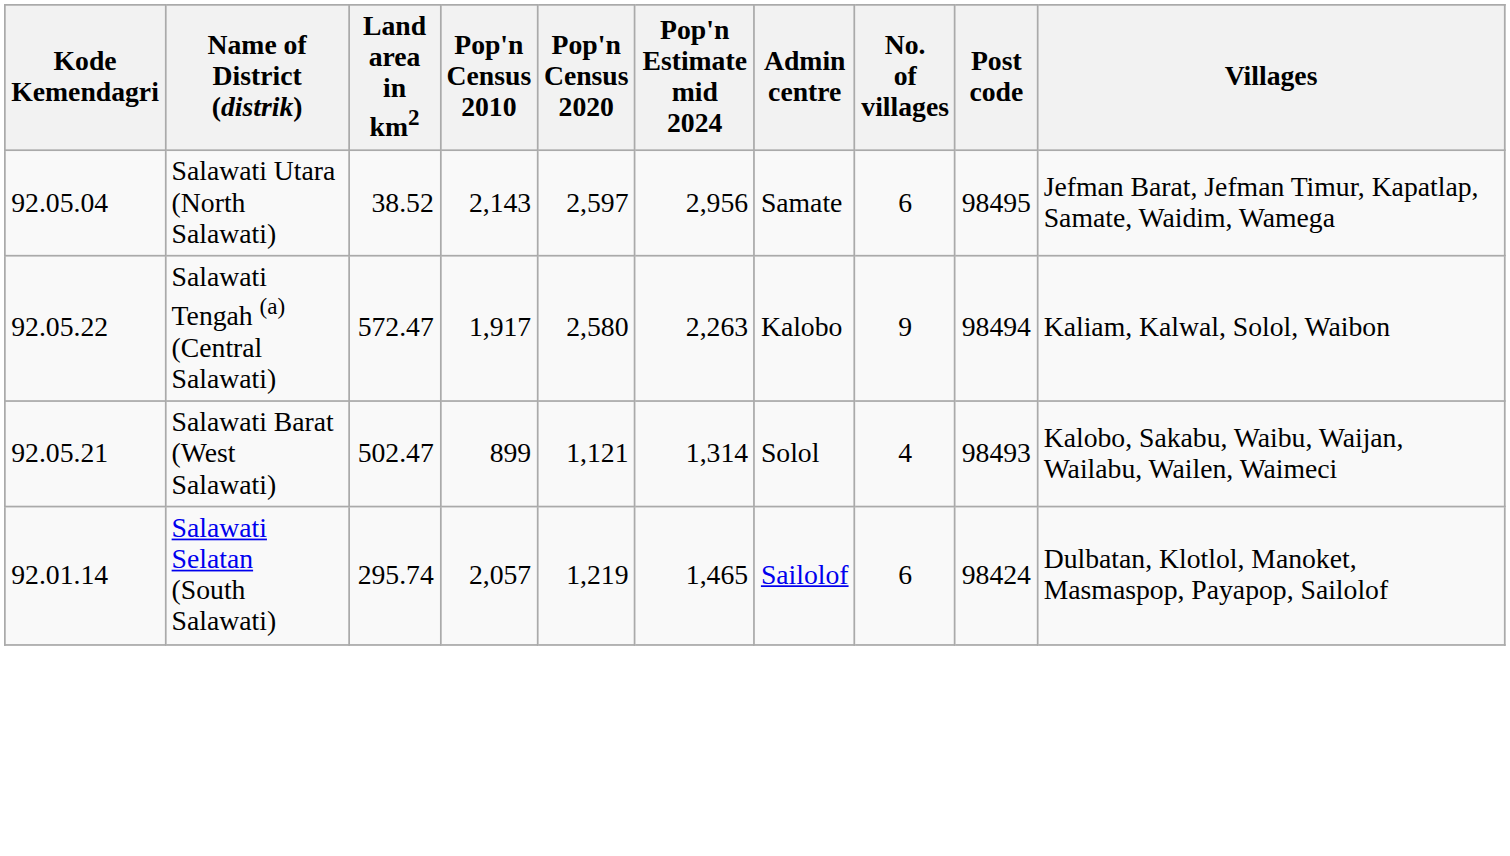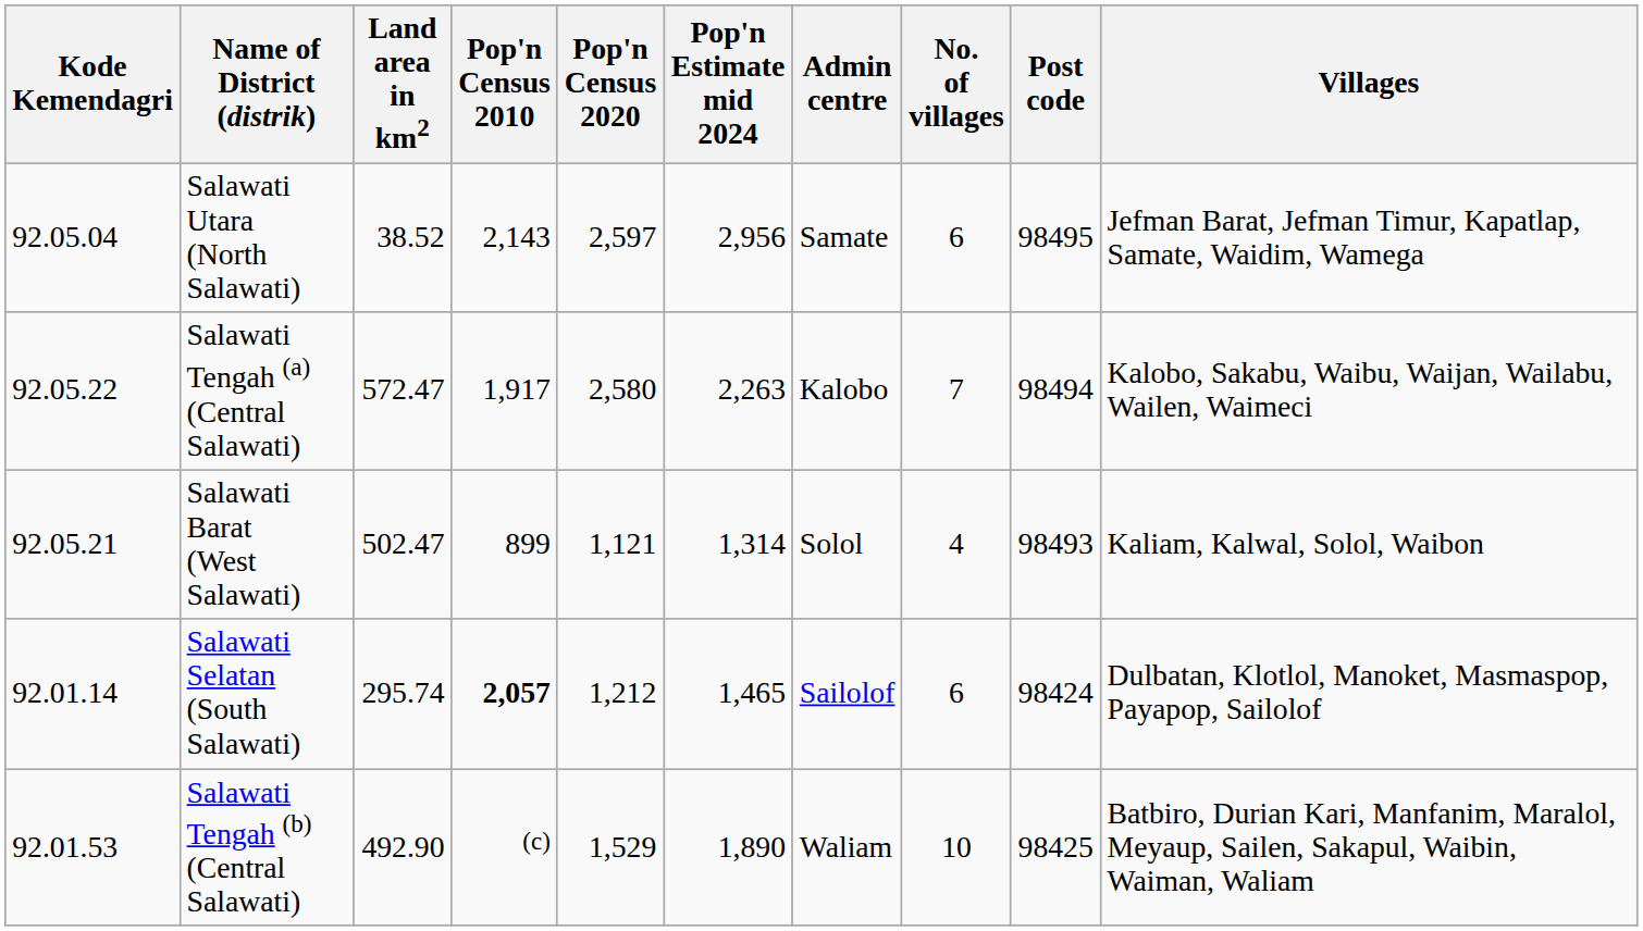Salawati Tengah (a) (Central Salawati) | No. of villages: 9 -> 7
Salawati Tengah (a) (Central Salawati) | Villages: Kaliam, Kalwal, Solol, Waibon -> Kalobo, Sakabu, Waibu, Waijan, Wailabu, Wailen, Waimeci
Salawati Barat (West Salawati) | Villages: Kalobo, Sakabu, Waibu, Waijan, Wailabu, Wailen, Waimeci -> Kaliam, Kalwal, Solol, Waibon
Salawati Selatan (South Salawati) | Pop'n Census 2010: normal -> bold
Salawati Selatan (South Salawati) | Pop'n Census 2020: 1,219 -> 1,212
+ row: 92.01.53 | Salawati Tengah (b) (Central Salawati) | 492.90 | (c) | 1,529 | 1,890 | Waliam | 10 | 98425 | Batbiro, Durian Kari, Manfanim, Maralol, Meyaup, Sailen, Sakapul, Waibin, Waiman, Waliam
